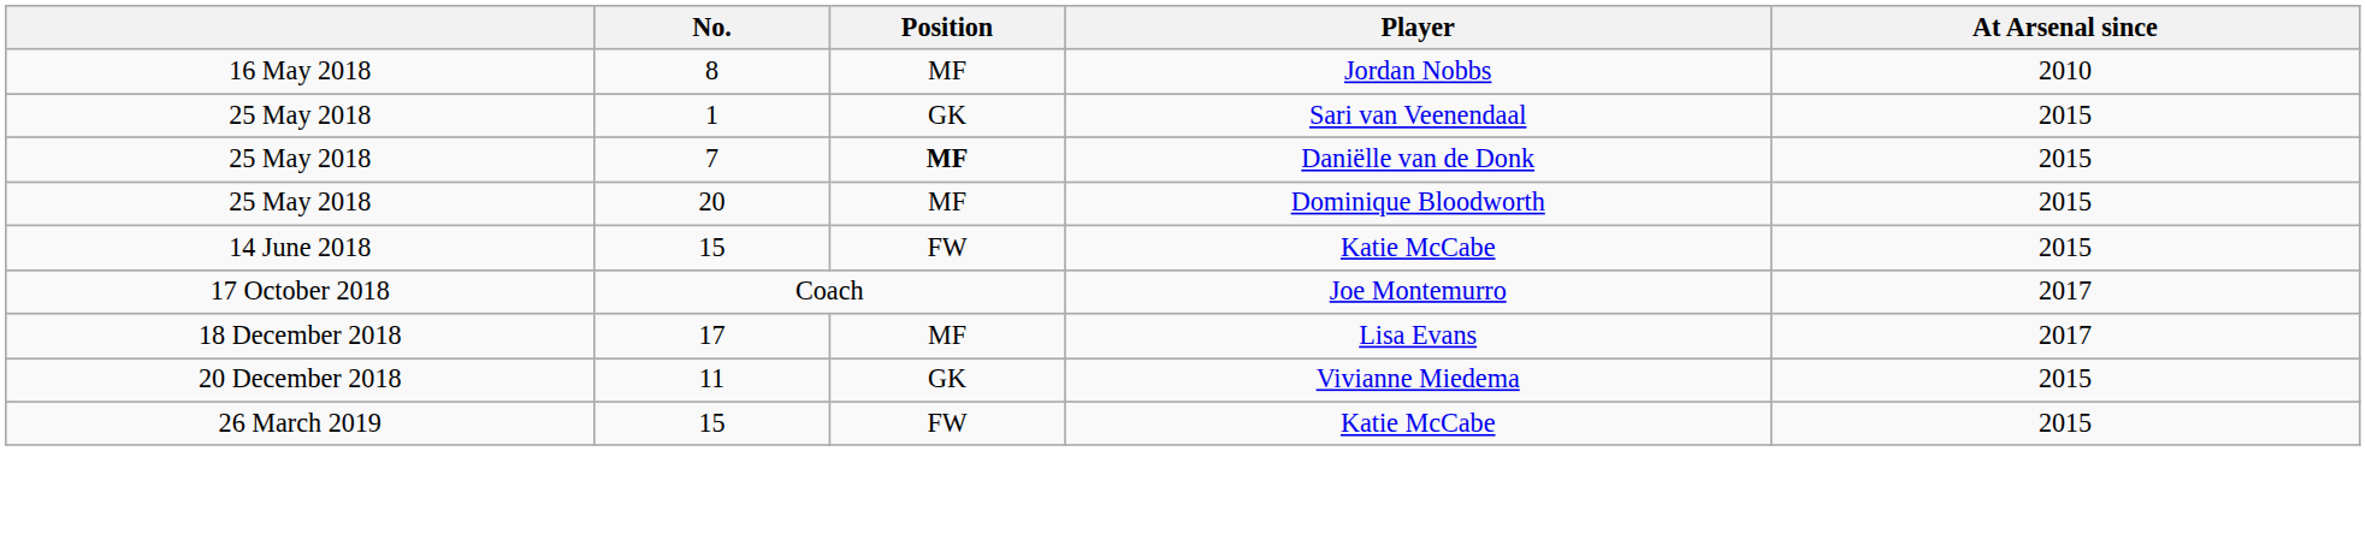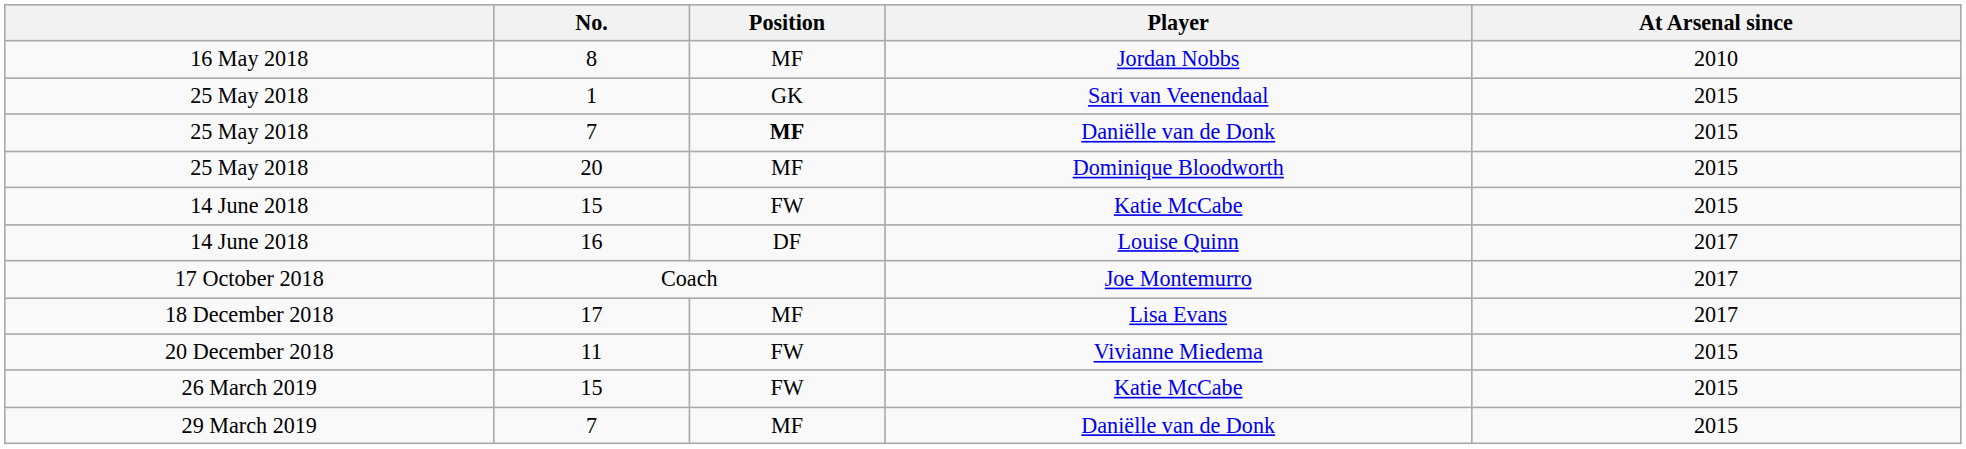+ row: 14 June 2018 | 16 | DF | Louise Quinn | 2017
11 | Position: GK -> FW
+ row: 29 March 2019 | 7 | MF | Daniëlle van de Donk | 2015
